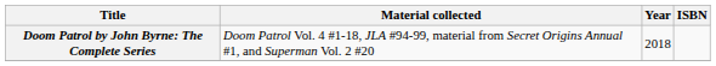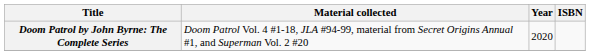Doom Patrol by John Byrne: The Complete Series | Year: 2018 -> 2020
